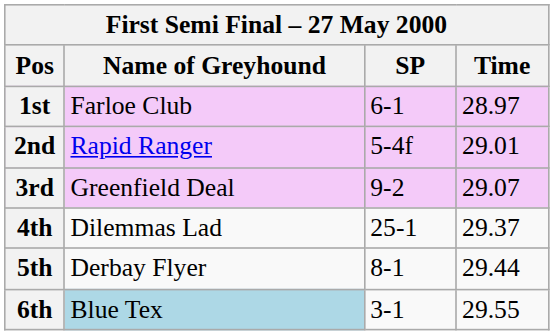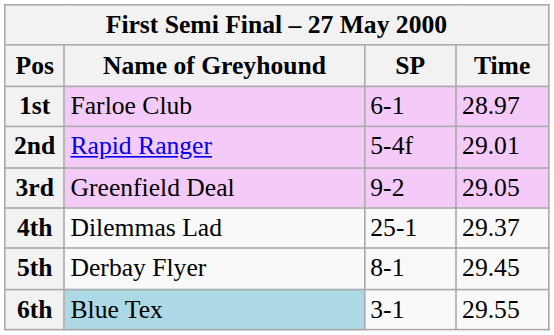3rd | Time: 29.07 -> 29.05
5th | Time: 29.44 -> 29.45
